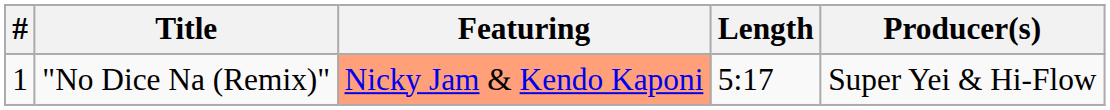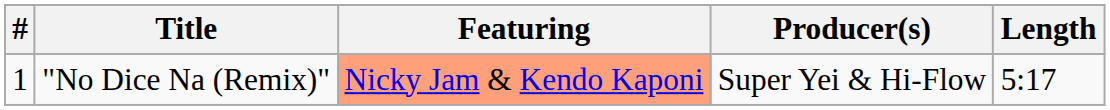columns swapped: Producer(s) <-> Length
